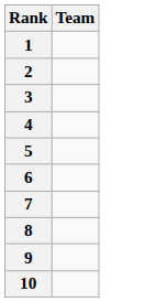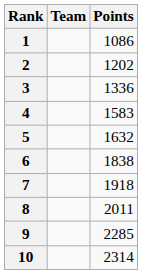+ column: Points | 1086 | 1202 | 1336 | 1583 | 1632 | 1838 | 1918 | 2011 | 2285 | 2314
